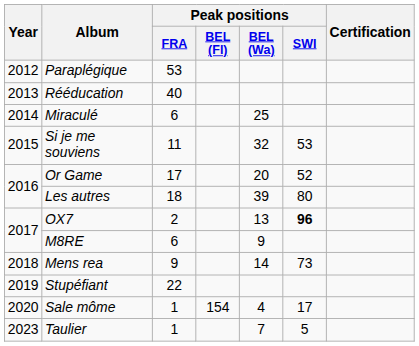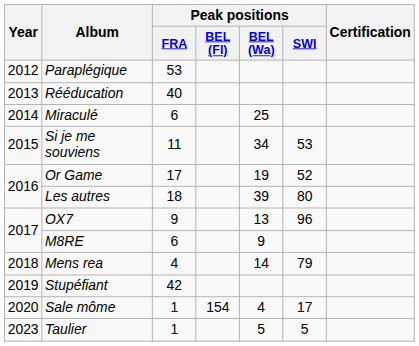Si je me souviens | Peak positions / BEL (Wa): 32 -> 34
Or Game | Peak positions / BEL (Wa): 20 -> 19
OX7 | Peak positions / FRA: 2 -> 9
OX7 | Peak positions / SWI: bold -> normal
Mens rea | Peak positions / FRA: 9 -> 4
Mens rea | Peak positions / SWI: 73 -> 79
Stupéfiant | Peak positions / FRA: 22 -> 42
Taulier | Peak positions / BEL (Wa): 7 -> 5
